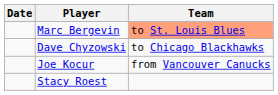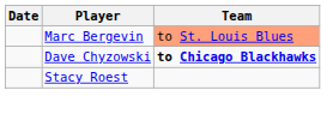Dave Chyzowski | Team: normal -> bold
- row: Joe Kocur | from Vancouver Canucks
